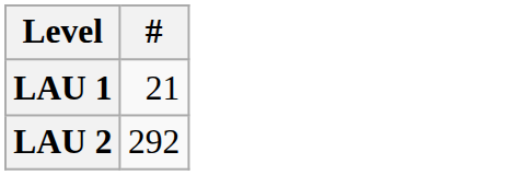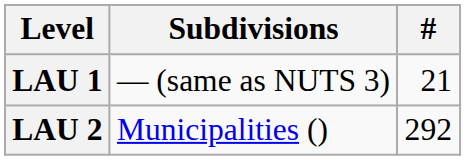+ column: Subdivisions | — (same as NUTS 3) | Municipalities ()
